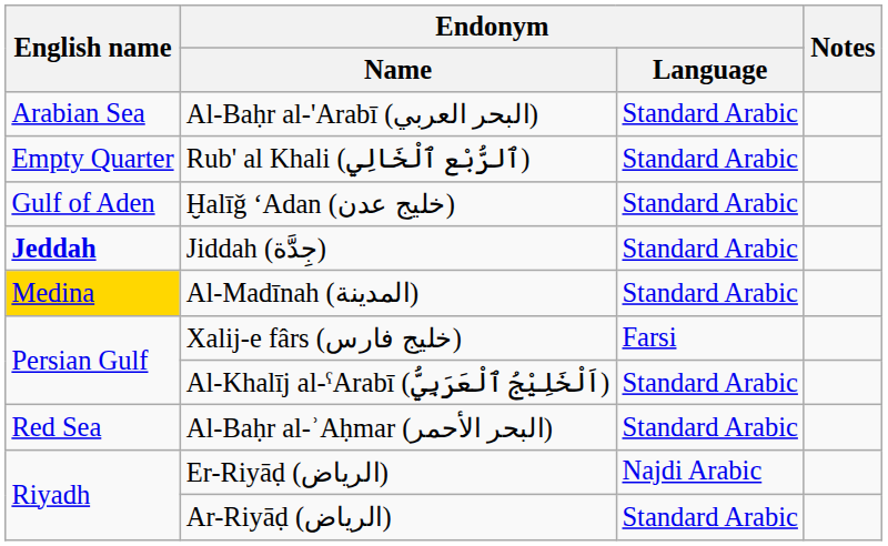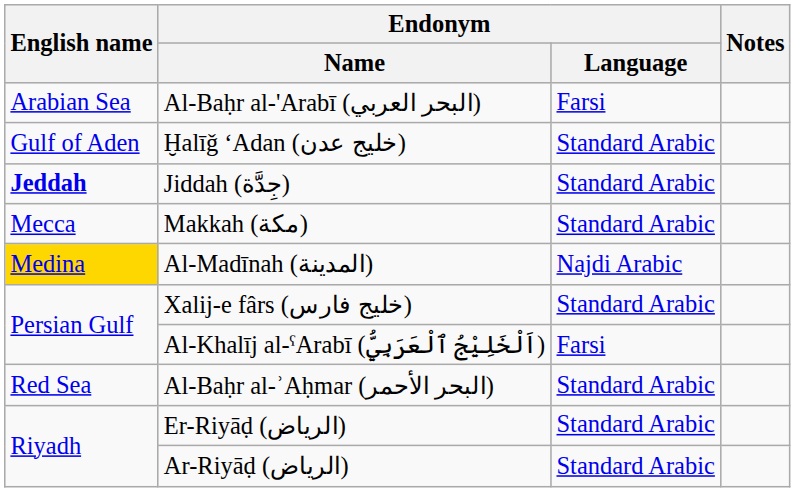Al-Baḥr al-'Arabī (البحر العربي) | Endonym / Language: Standard Arabic -> Farsi
- row: Empty Quarter | Rub' al Khali (ٱلرُّبْع ٱلْخَالِي) | Standard Arabic
+ row: Mecca | Makkah (مکة) | Standard Arabic
Al-Madīnah (المدينة) | Endonym / Language: Standard Arabic -> Najdi Arabic
Xalij-e fârs (خلیج فارس) | Endonym / Language: Farsi -> Standard Arabic
Al-Khalīj al-ˁArabī (اَلْخَلِيْجُ ٱلْعَرَبِيُّ) | Endonym / Language: Standard Arabic -> Farsi
Er-Riyāḍ (الرياض) | Endonym / Language: Najdi Arabic -> Standard Arabic
